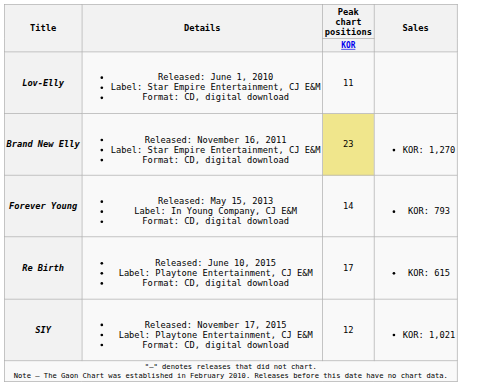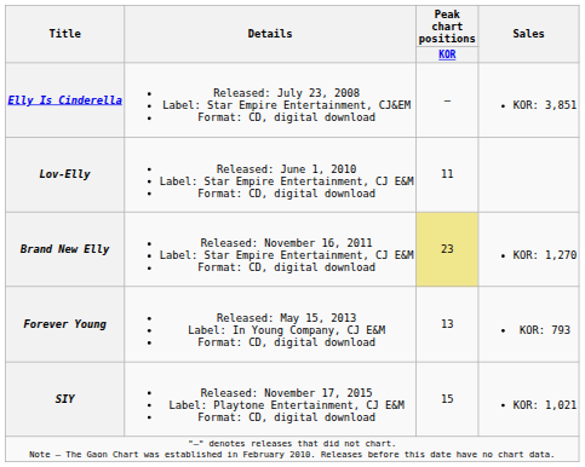+ row: Elly Is Cinderella | Released: July 23, 2008 Label: Star Empire Entertainment, CJ&EM Format: CD, digital download | — | KOR: 3,851
Forever Young | Peak chart positions / KOR: 14 -> 13
- row: Re Birth | Released: June 10, 2015 Label: Playtone Entertainment, CJ E&M Format: CD, digital download | 17 | KOR: 615
SIY | Peak chart positions / KOR: 12 -> 15
